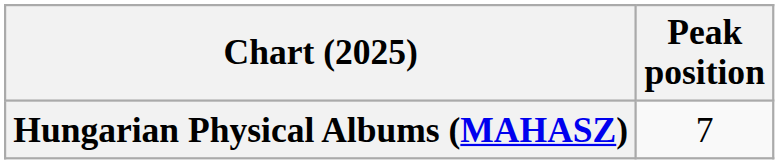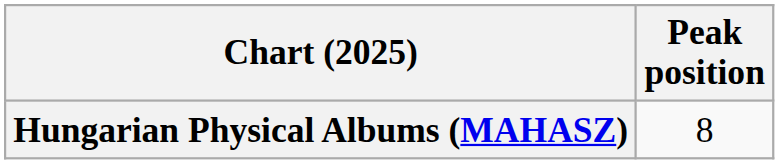Hungarian Physical Albums (MAHASZ) | Peak position: 7 -> 8
